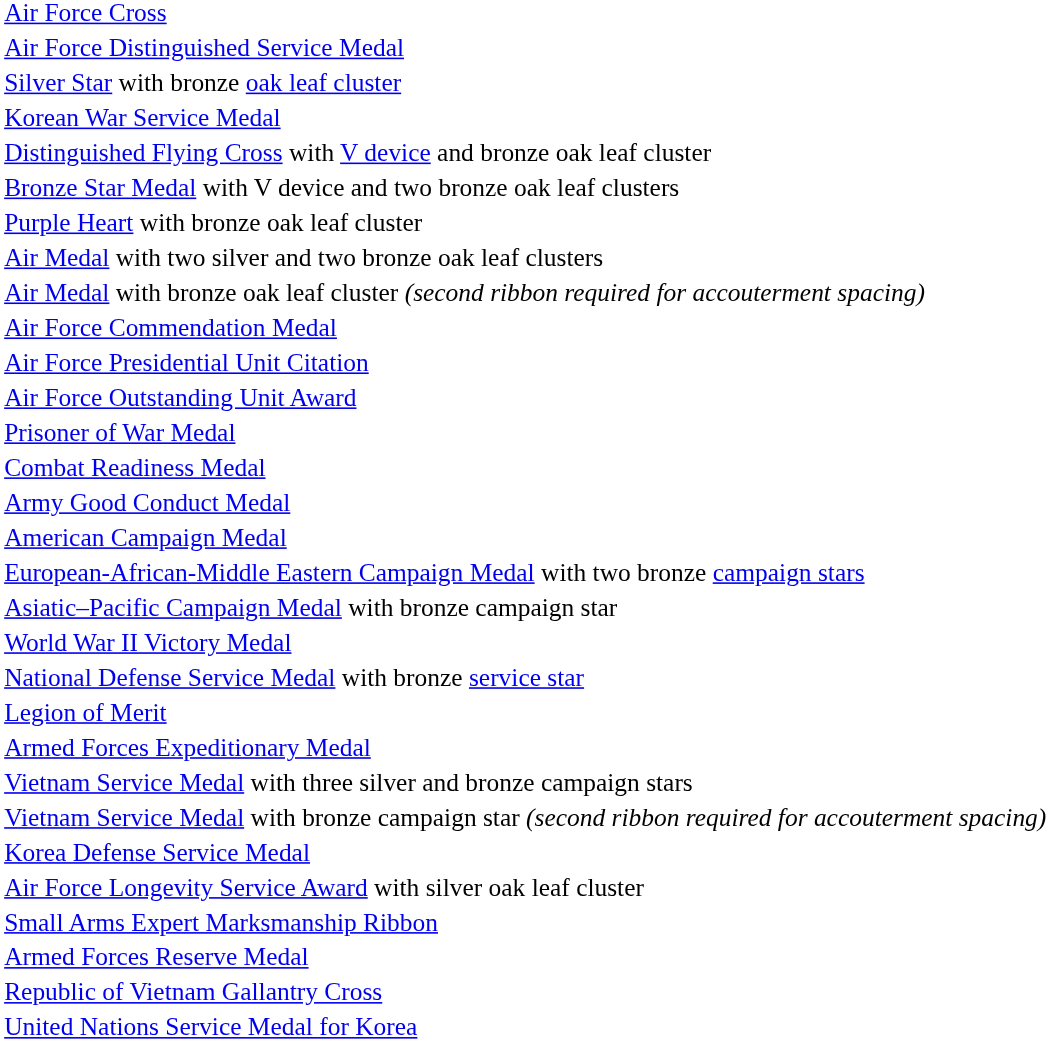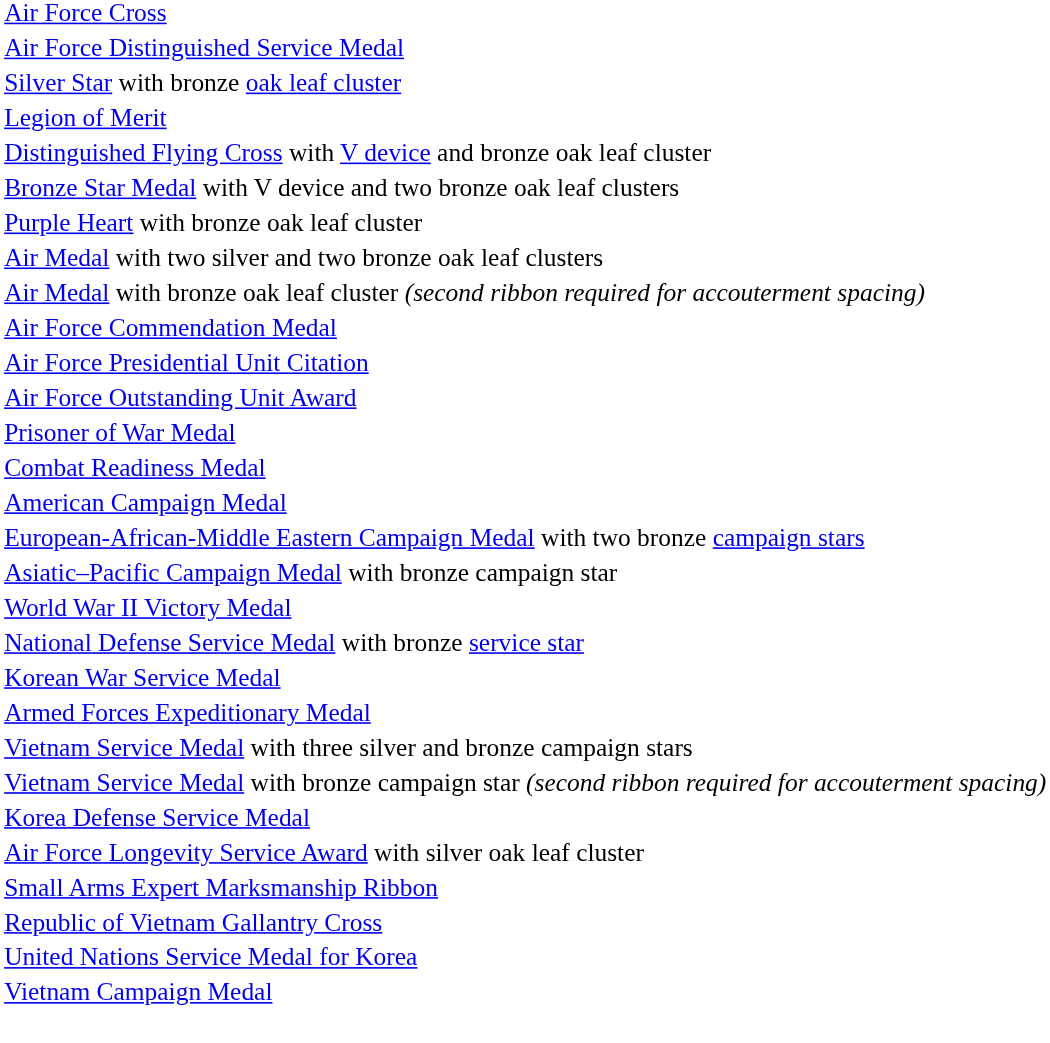rows swapped: Legion of Merit <-> Korean War Service Medal
- row: Army Good Conduct Medal
- row: Armed Forces Reserve Medal
+ row: Vietnam Campaign Medal
